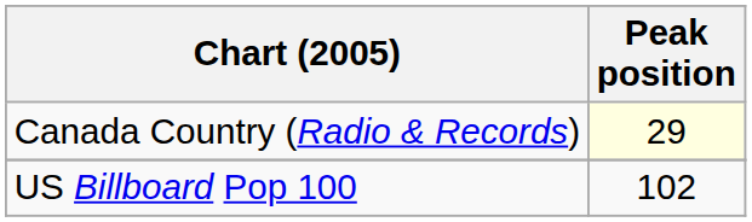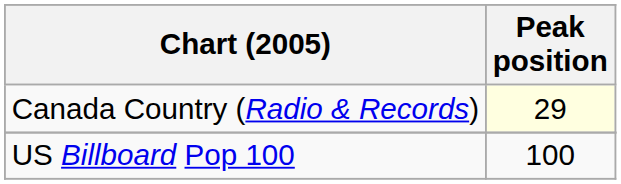US Billboard Pop 100 | Peak position: 102 -> 100
